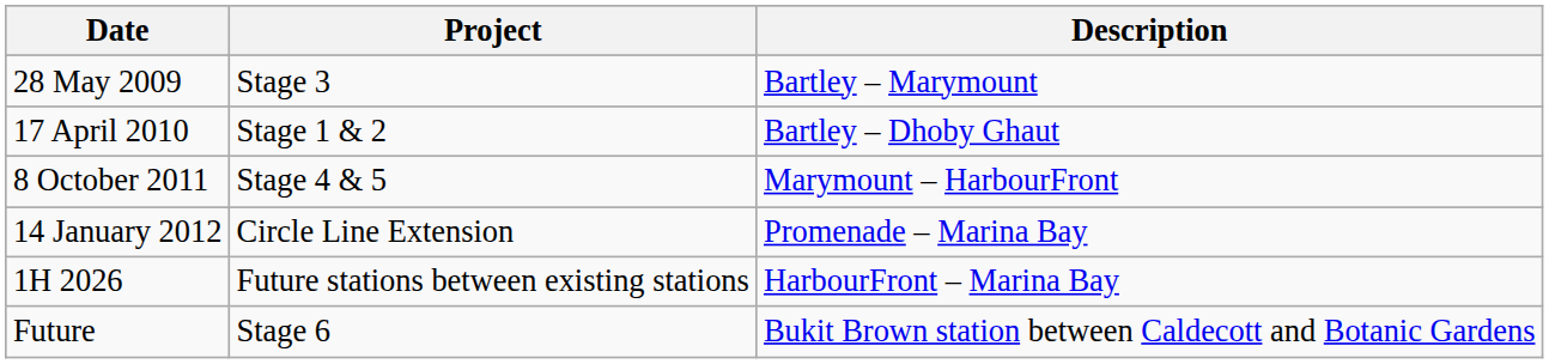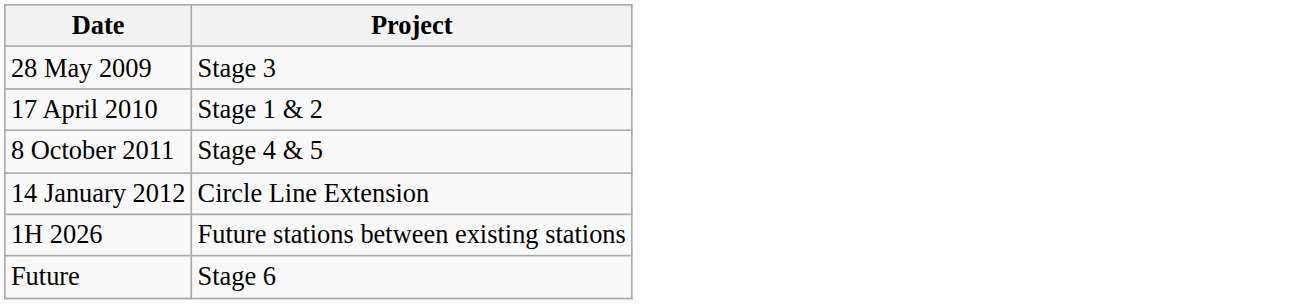- column: Description | Bartley – Marymount | Bartley – Dhoby Ghaut | Marymount – HarbourFront | Promenade – Marina Bay | HarbourFront – Marina Bay | Bukit Brown station between Caldecott and Botanic Gardens
